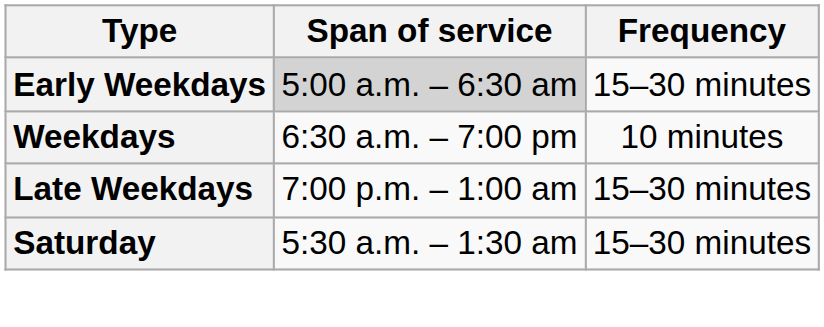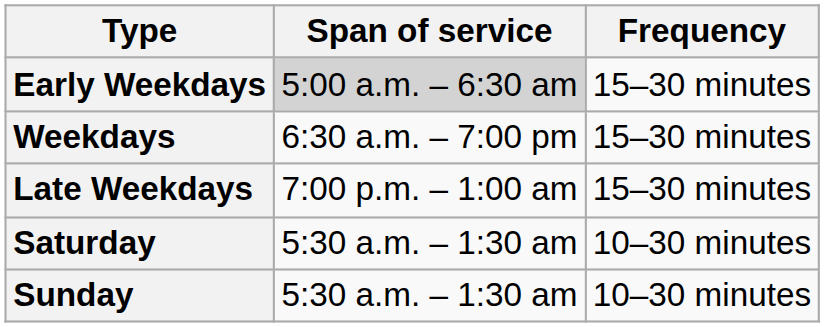Weekdays | Frequency: 10 minutes -> 15–30 minutes
Saturday | Frequency: 15–30 minutes -> 10–30 minutes
+ row: Sunday | 5:30 a.m. – 1:30 am | 10–30 minutes
